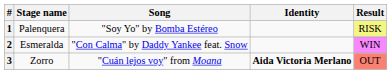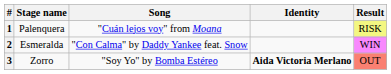1 | Song: "Soy Yo" by Bomba Estéreo -> "Cuán lejos voy" from Moana
3 | Song: "Cuán lejos voy" from Moana -> "Soy Yo" by Bomba Estéreo
